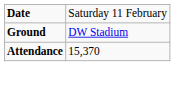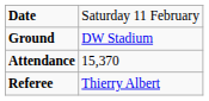+ row: Referee | Thierry Albert
